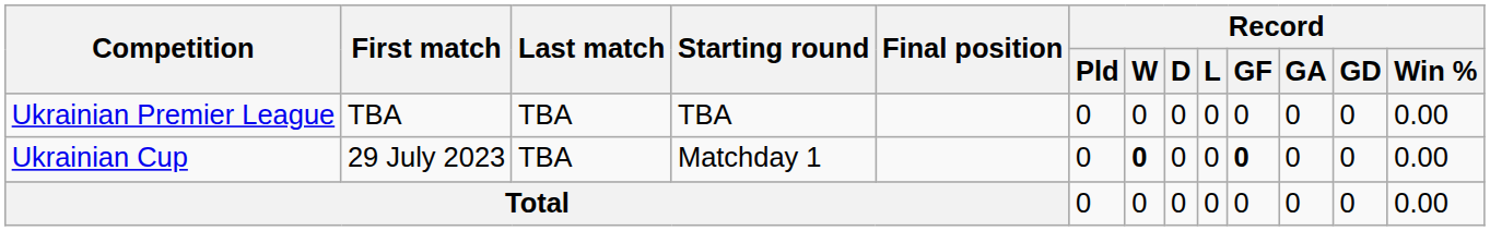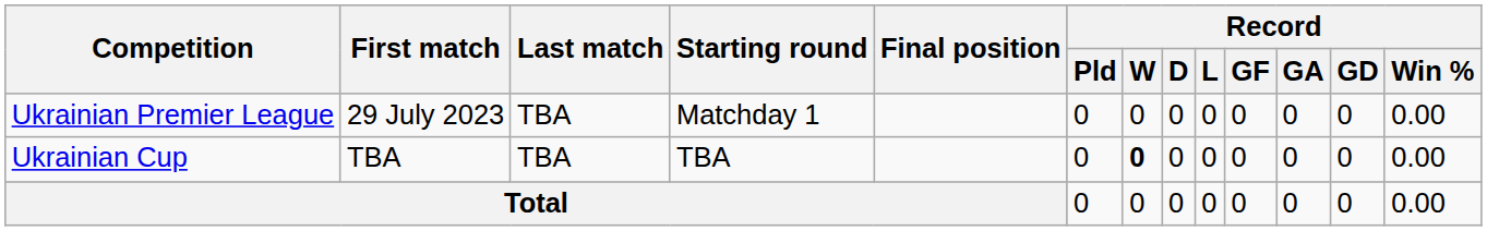Ukrainian Premier League | First match: TBA -> 29 July 2023
Ukrainian Premier League | Starting round: TBA -> Matchday 1
Ukrainian Cup | First match: 29 July 2023 -> TBA
Ukrainian Cup | Starting round: Matchday 1 -> TBA
Ukrainian Cup | Record / GF: bold -> normal
